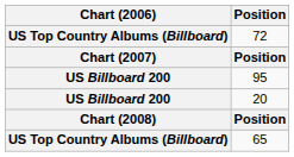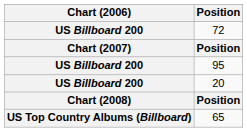72 | Chart (2006): US Top Country Albums (Billboard) -> US Billboard 200
